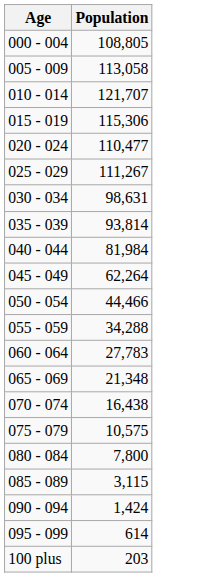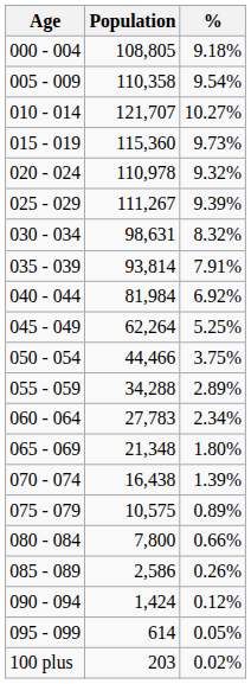+ column: % | 9.18% | 9.54% | 10.27% | 9.73% | 9.32% | 9.39% | 8.32% | 7.91% | 6.92% | 5.25% | 3.75% | 2.89% | 2.34% | 1.80% | 1.39% | 0.89% | 0.66% | 0.26% | 0.12% | 0.05% | 0.02%
005 - 009 | Population: 113,058 -> 110,358
015 - 019 | Population: 115,306 -> 115,360
020 - 024 | Population: 110,477 -> 110,978
085 - 089 | Population: 3,115 -> 2,586
